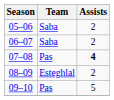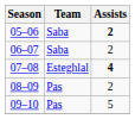05–06 | Assists: normal -> bold
07–08 | Team: Pas -> Esteghlal
08–09 | Team: Esteghlal -> Pas
